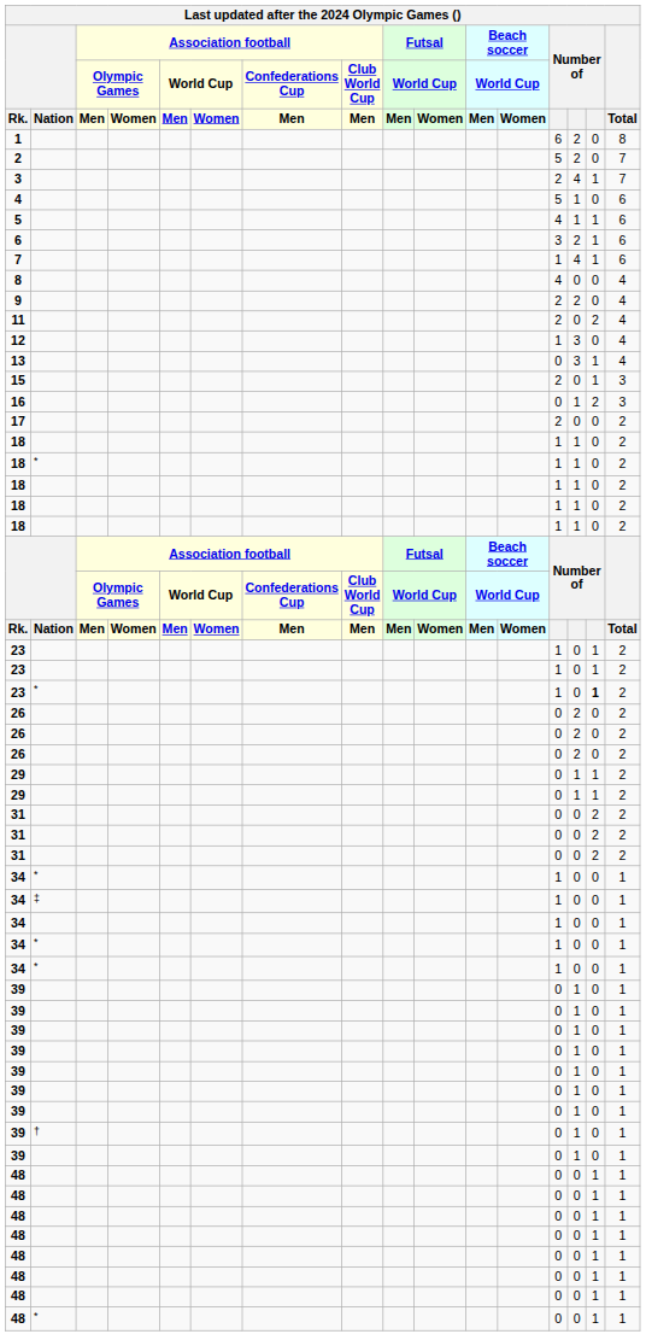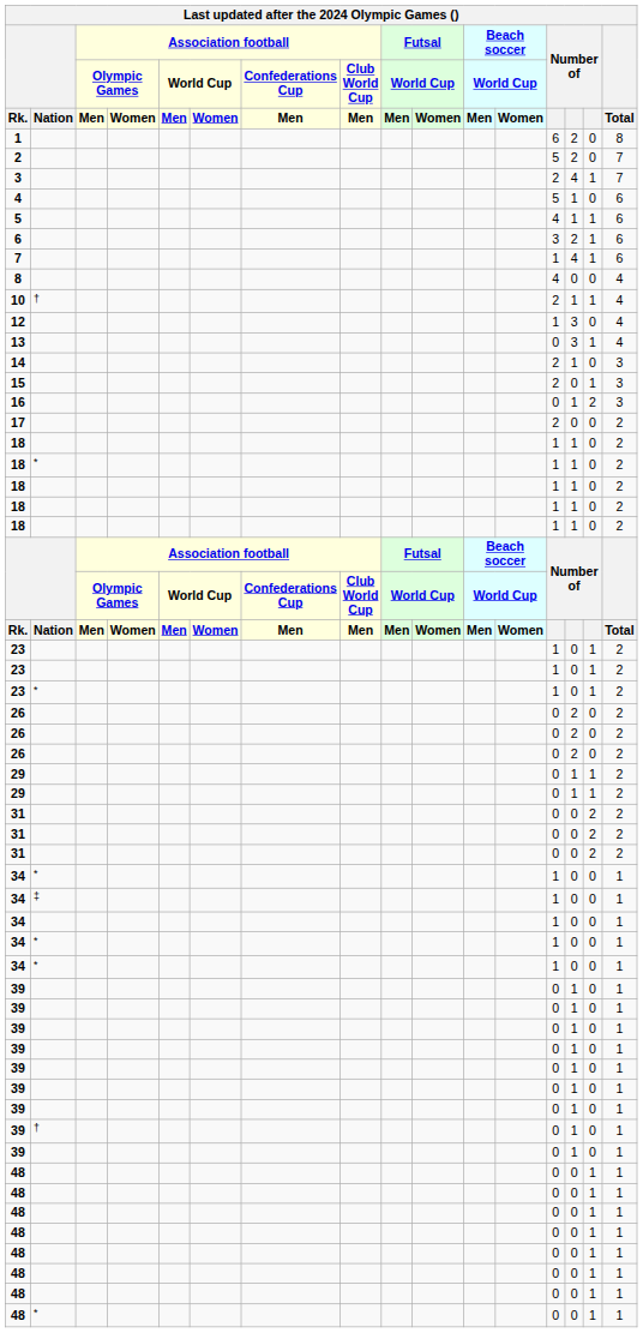- row: 9 | 2 | 2 | 0 | 4
+ row: 10 | † | 2 | 1 | 1 | 4
- row: 11 | 2 | 0 | 2 | 4
+ row: 14 | 2 | 1 | 0 | 3
23 / * | column 15: bold -> normal
